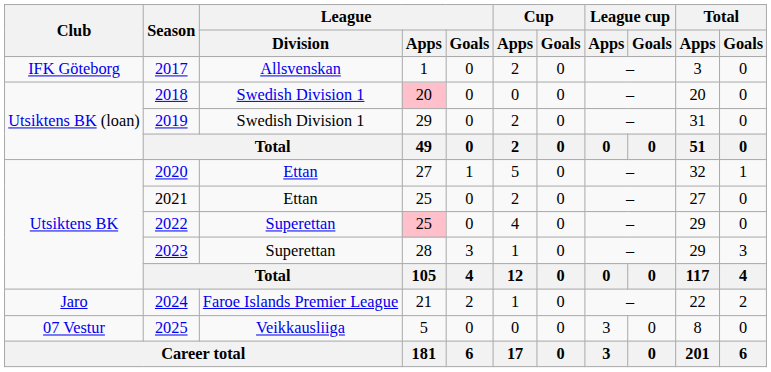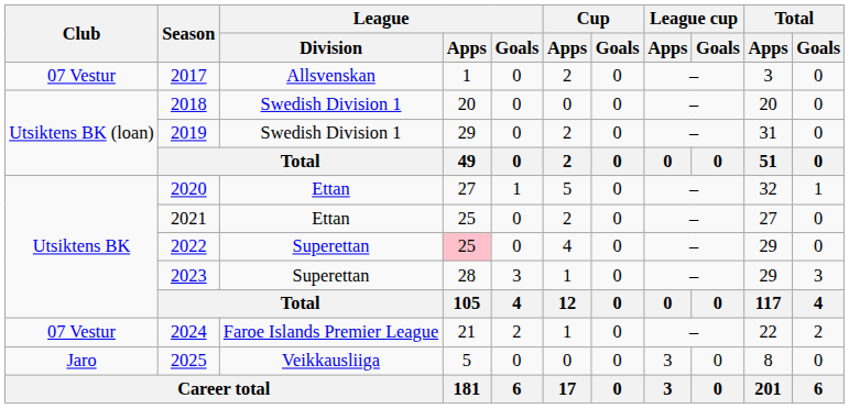2017 | Club: IFK Göteborg -> 07 Vestur
2018 | League / Apps: pink background -> no background
2024 | Club: Jaro -> 07 Vestur
2025 | Club: 07 Vestur -> Jaro
